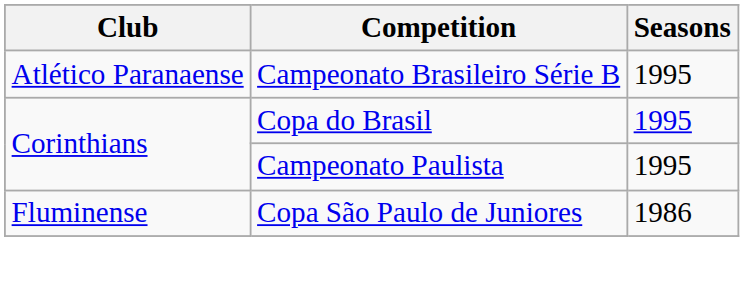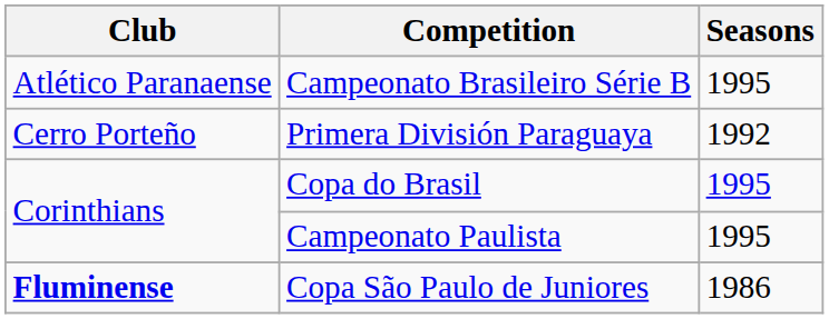+ row: Cerro Porteño | Primera División Paraguaya | 1992
Copa São Paulo de Juniores | Club: normal -> bold
